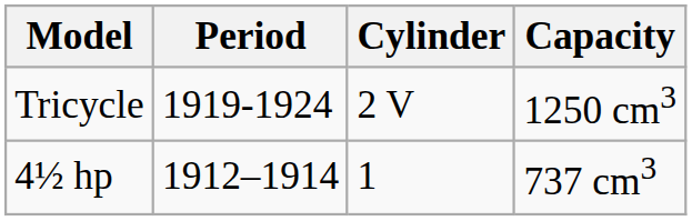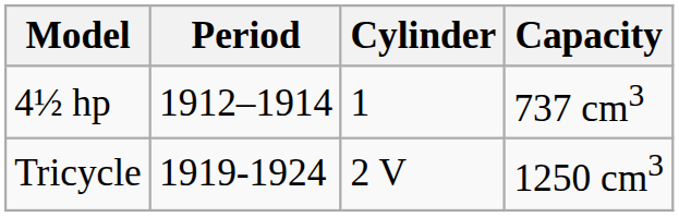rows swapped: 4½ hp <-> Tricycle
